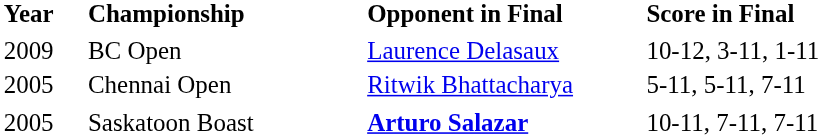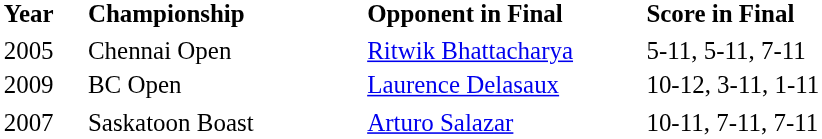rows swapped: BC Open <-> Chennai Open
Saskatoon Boast | Year: 2005 -> 2007
Saskatoon Boast | Opponent in Final: bold -> normal
